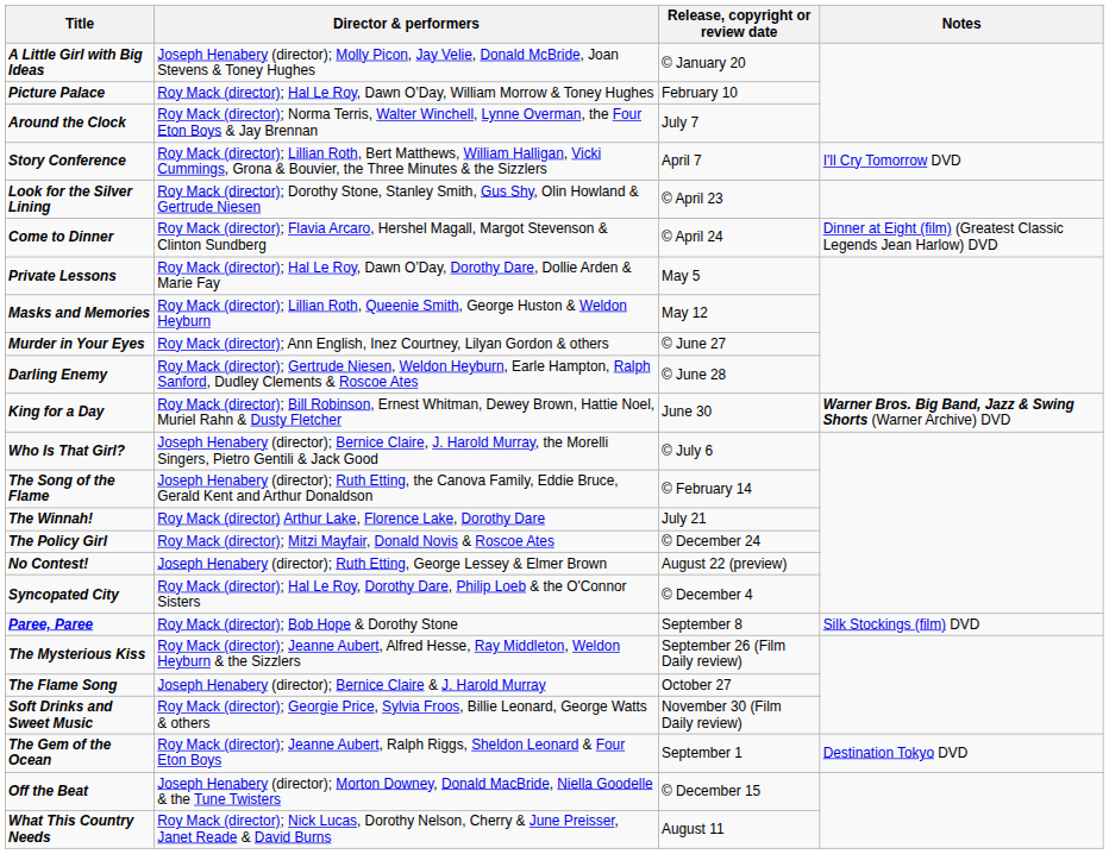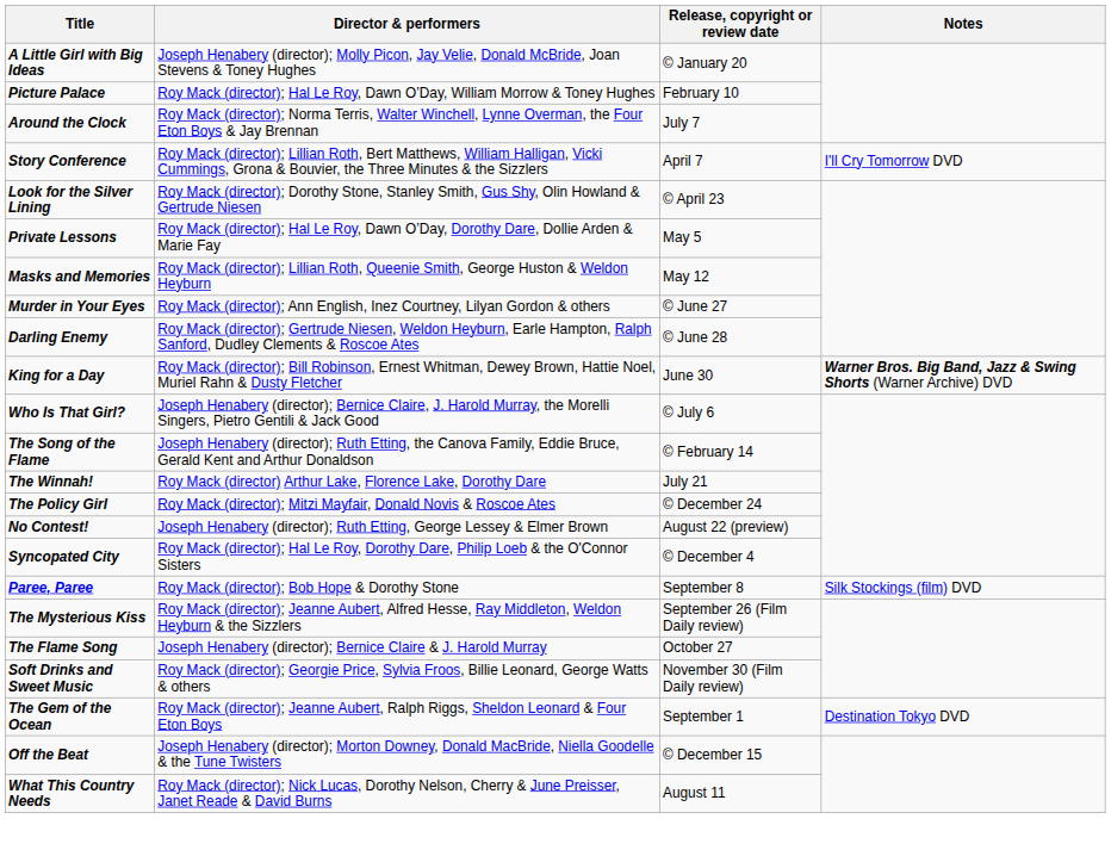- row: Come to Dinner | Roy Mack (director); Flavia Arcaro, Hershel Magall, Margot Stevenson & Clinton Sundberg | © April 24 | Dinner at Eight (film) (Greatest Classic Legends Jean Harlow) DVD
